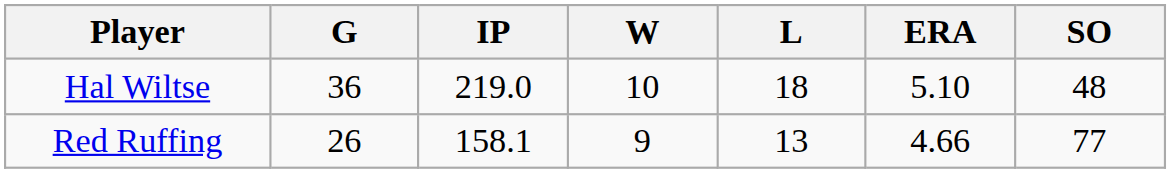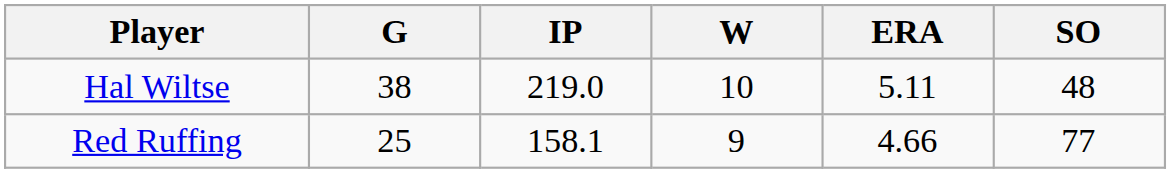- column: L | 18 | 13
Hal Wiltse | G: 36 -> 38
Hal Wiltse | ERA: 5.10 -> 5.11
Red Ruffing | G: 26 -> 25
